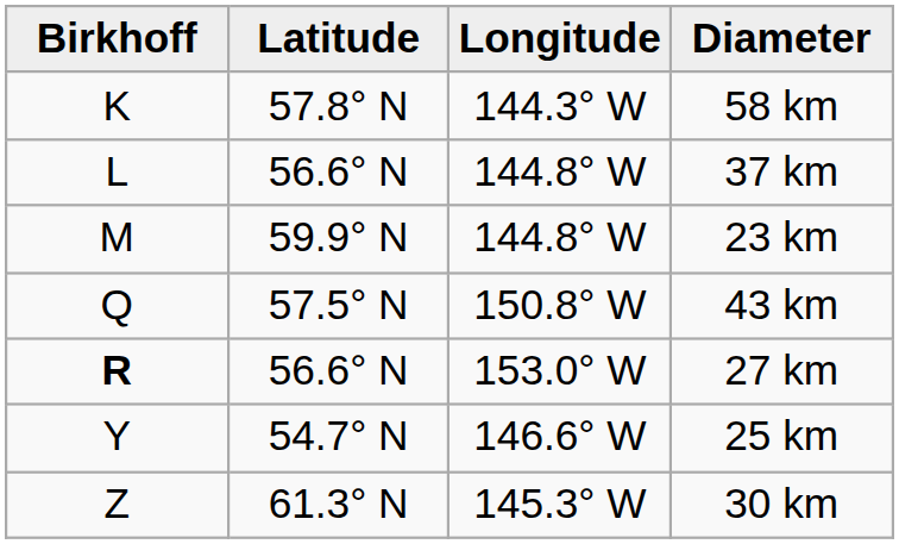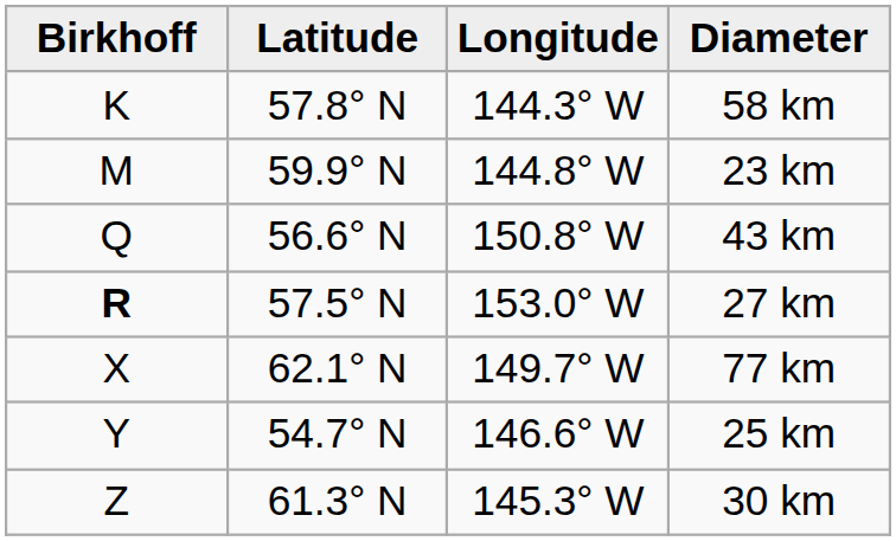- row: L | 56.6° N | 144.8° W | 37 km
43 km | Latitude: 57.5° N -> 56.6° N
27 km | Latitude: 56.6° N -> 57.5° N
+ row: X | 62.1° N | 149.7° W | 77 km
